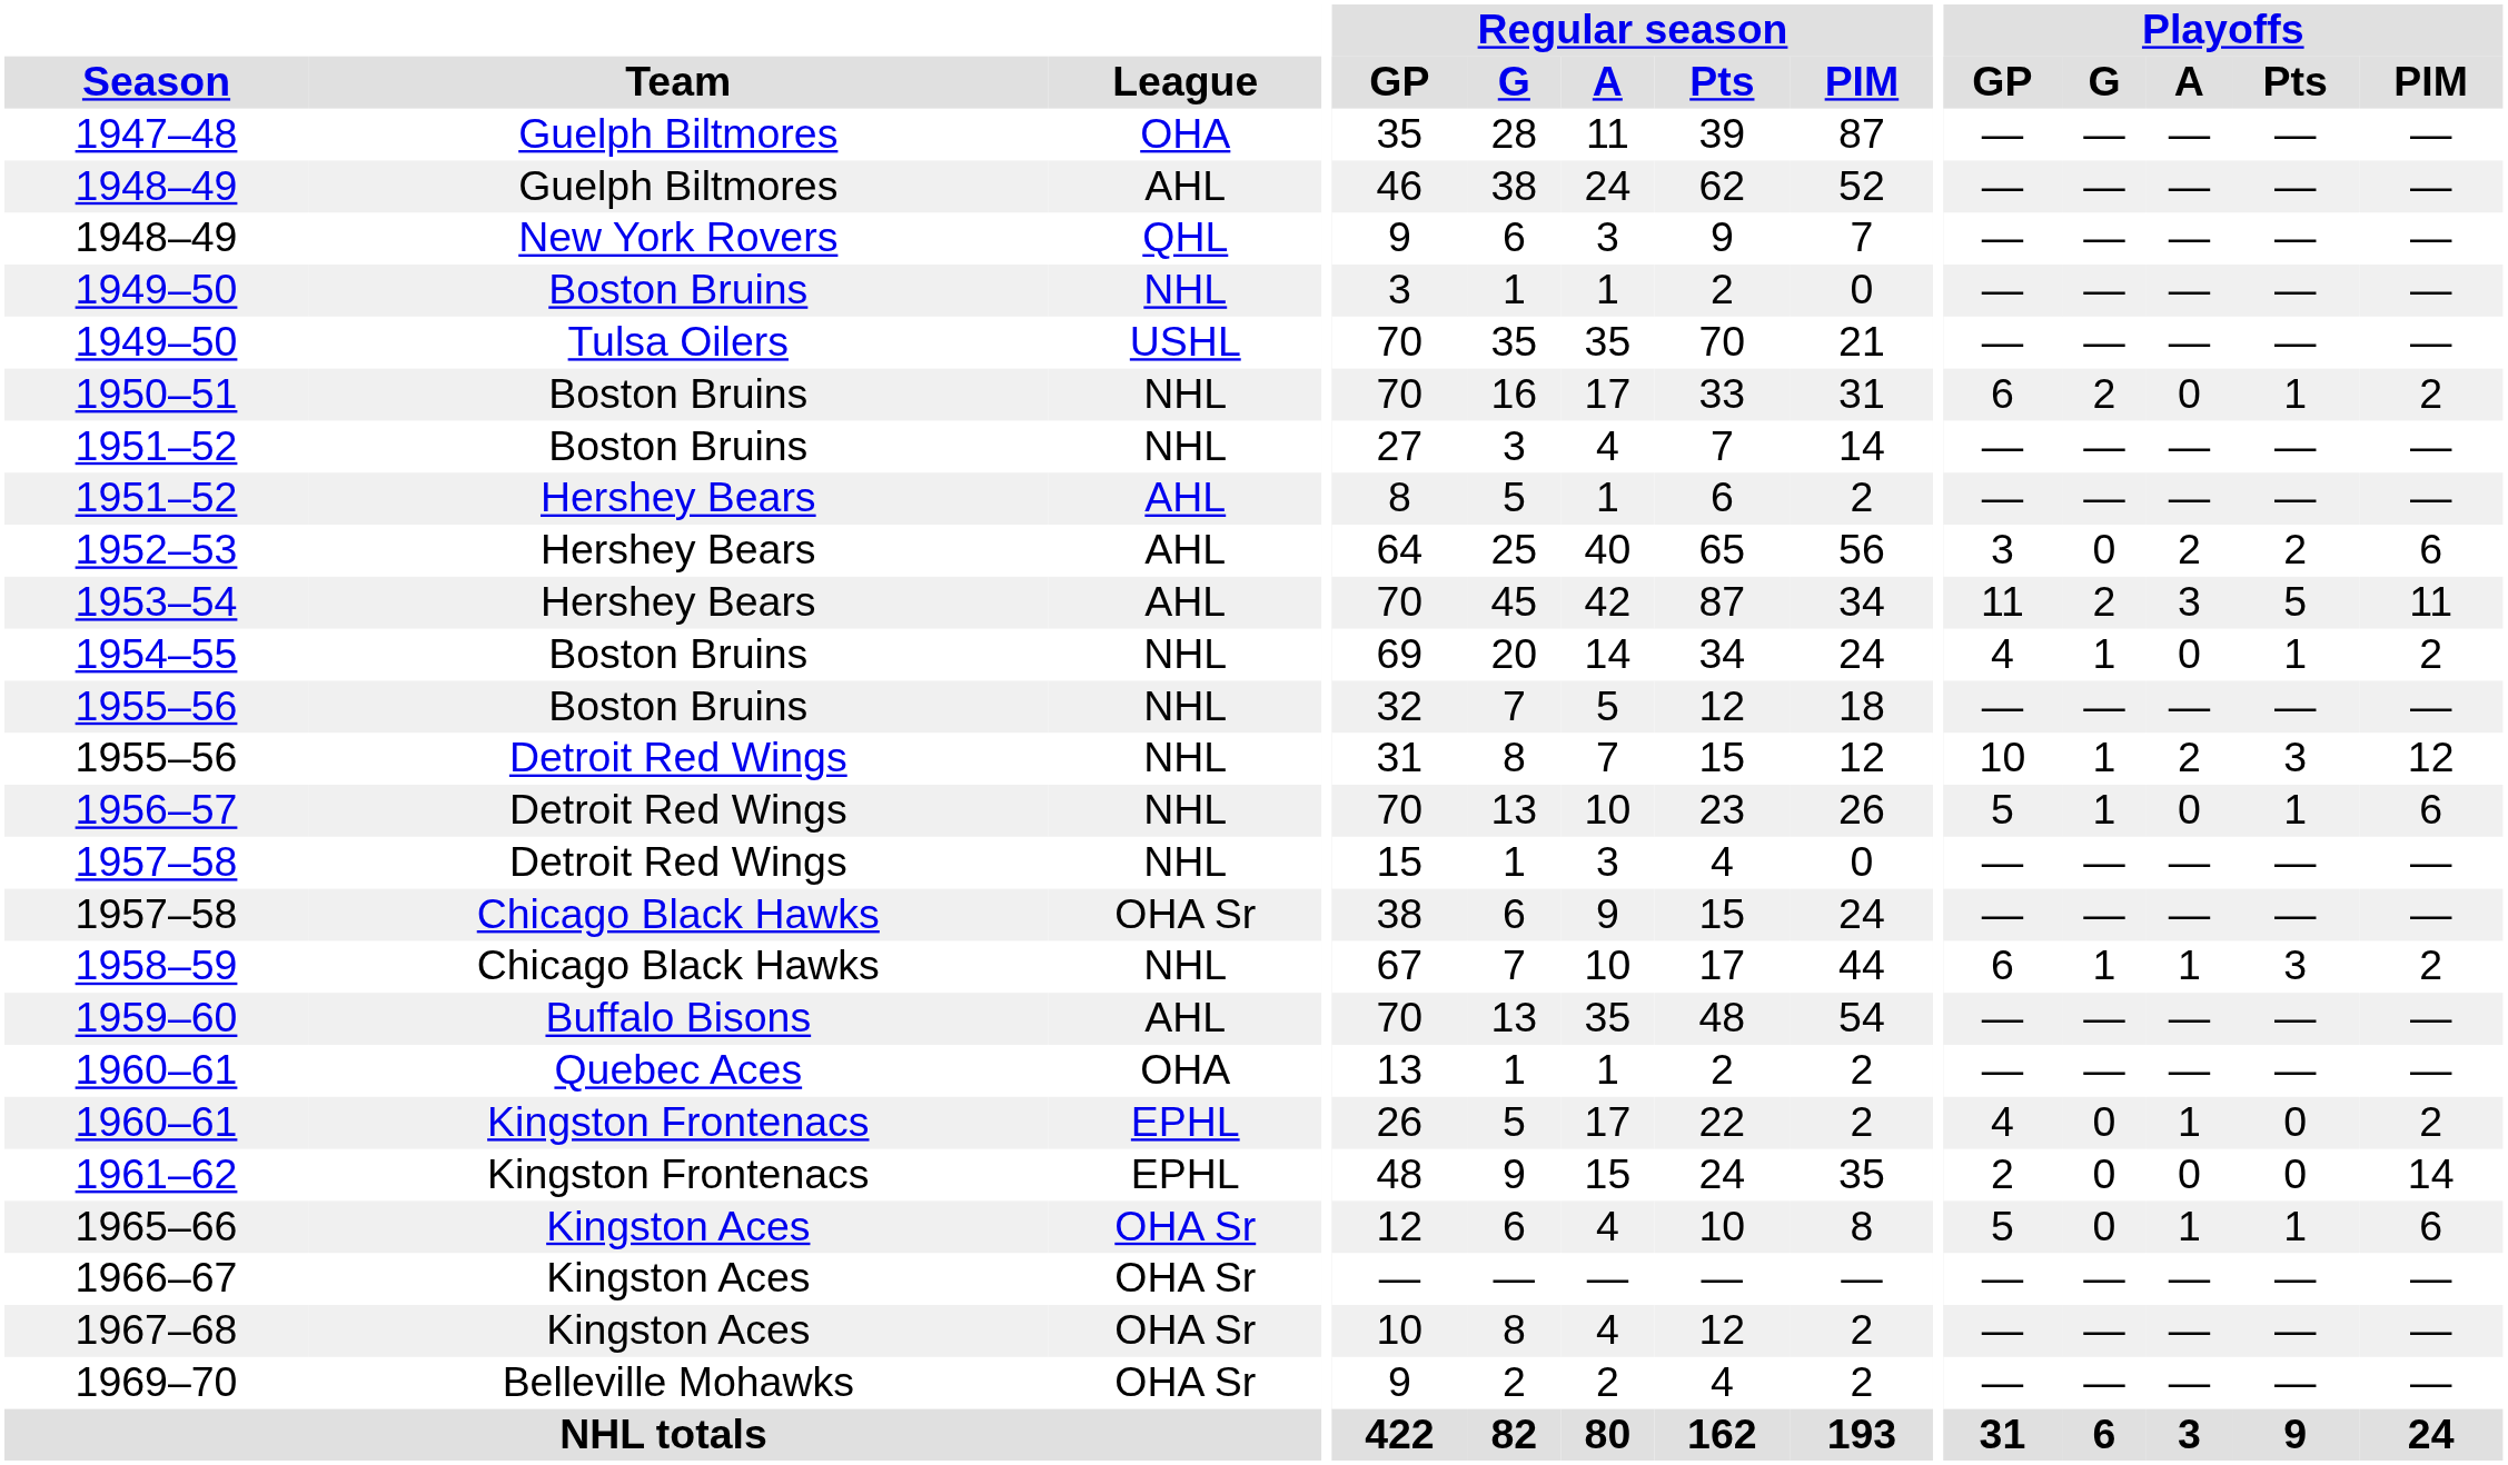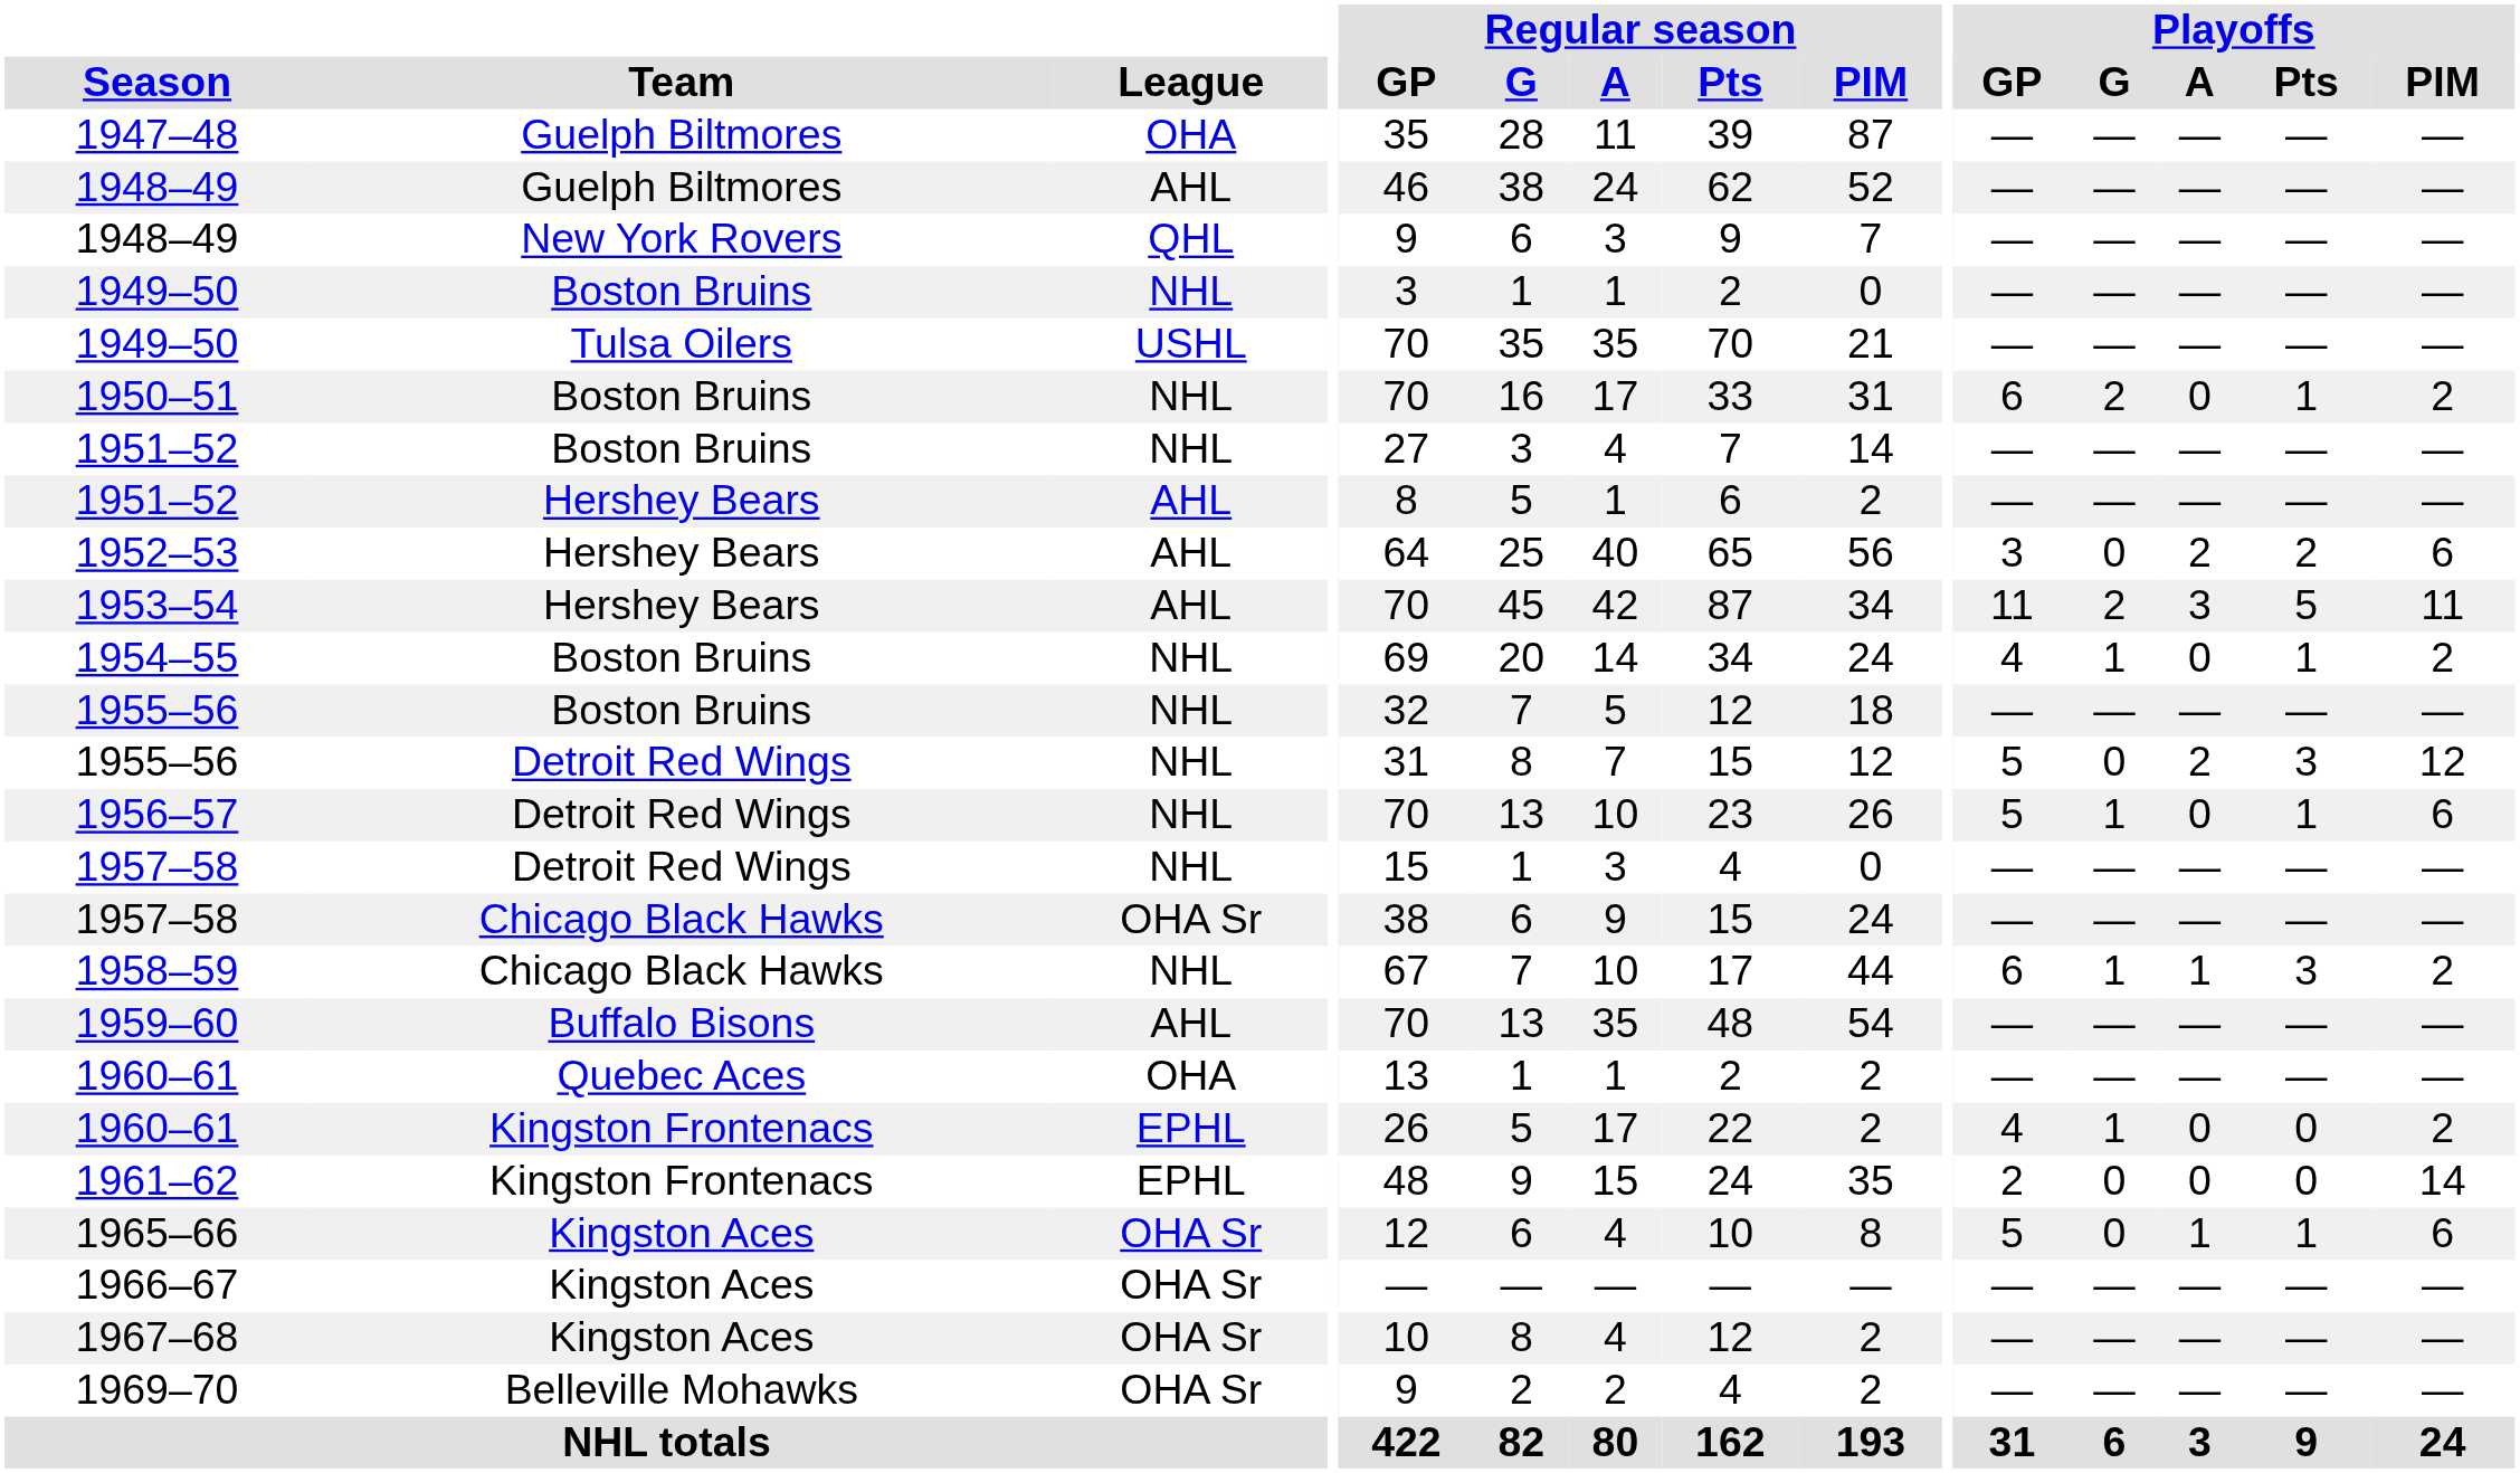1955–56 / Detroit Red Wings | Playoffs / GP: 10 -> 5
1955–56 / Detroit Red Wings | Playoffs / G: 1 -> 0
1960–61 / Kingston Frontenacs | Playoffs / G: 0 -> 1
1960–61 / Kingston Frontenacs | Playoffs / A: 1 -> 0
